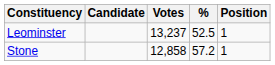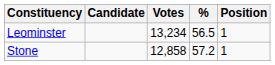Leominster | Votes: 13,237 -> 13,234
Leominster | %: 52.5 -> 56.5
